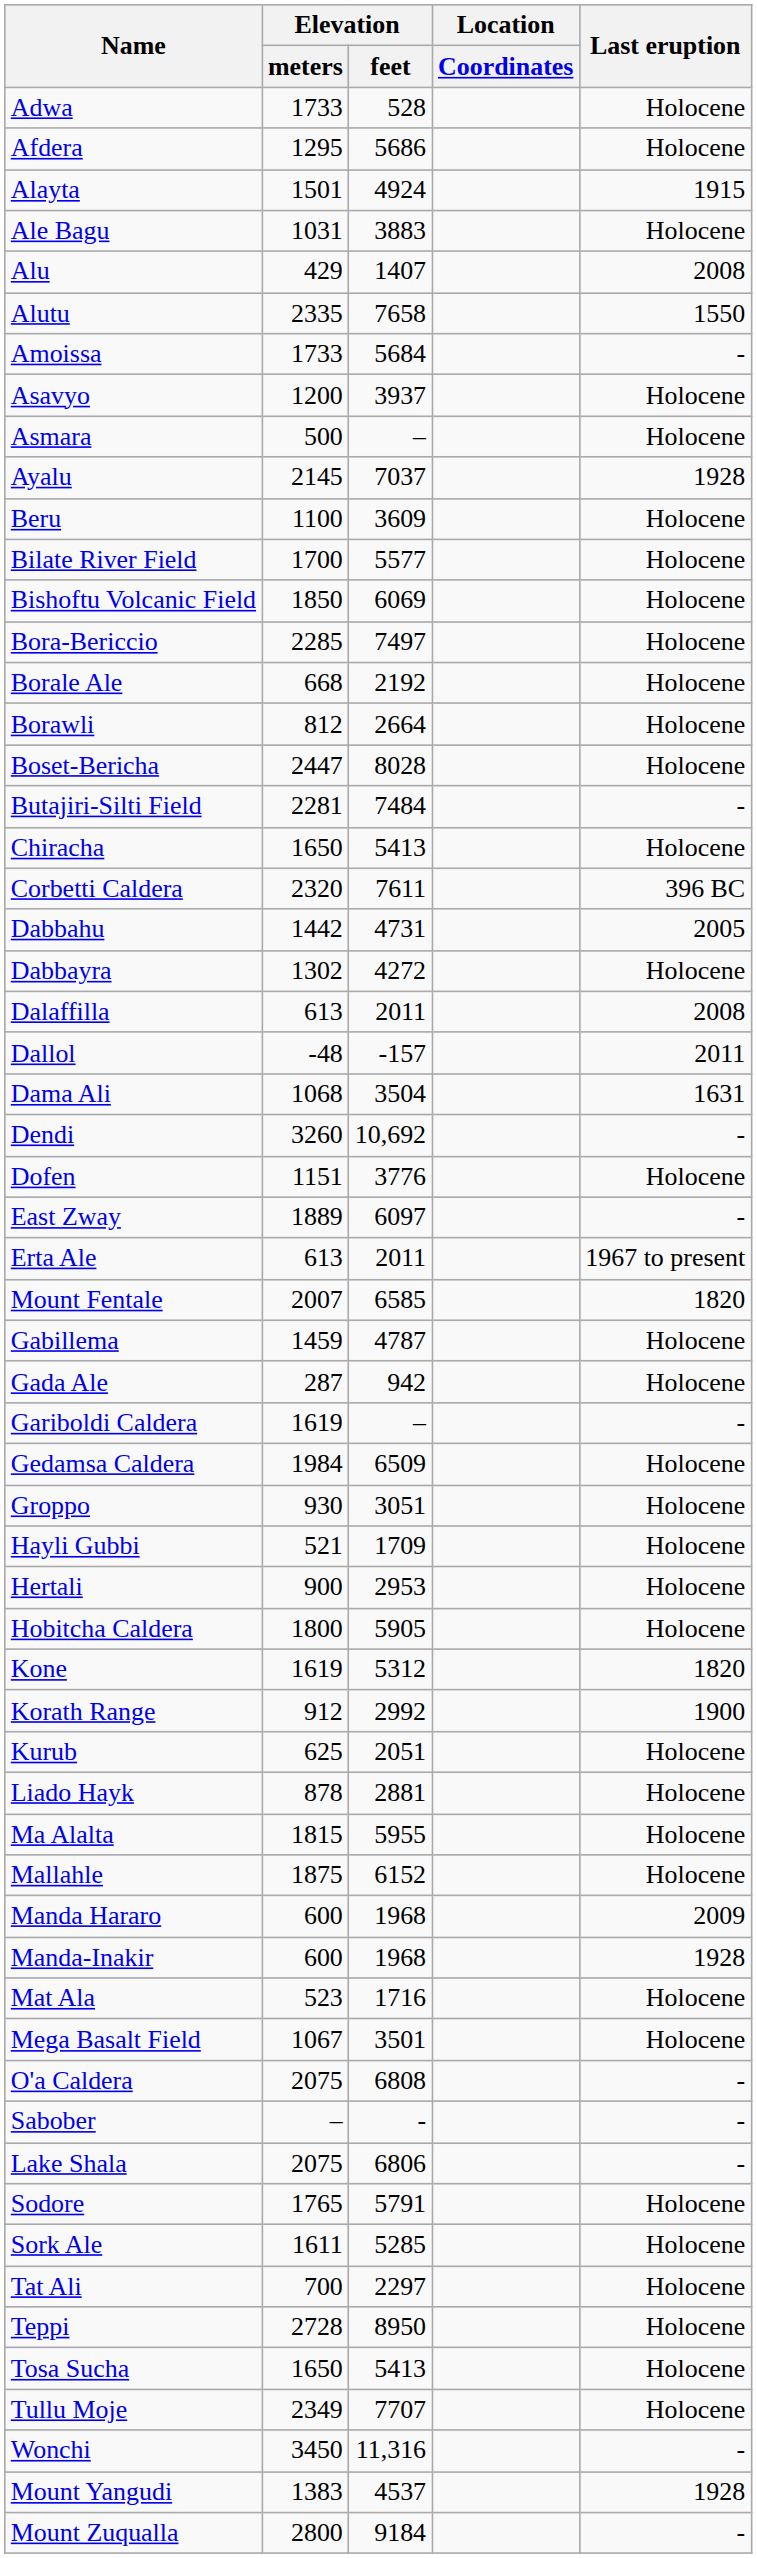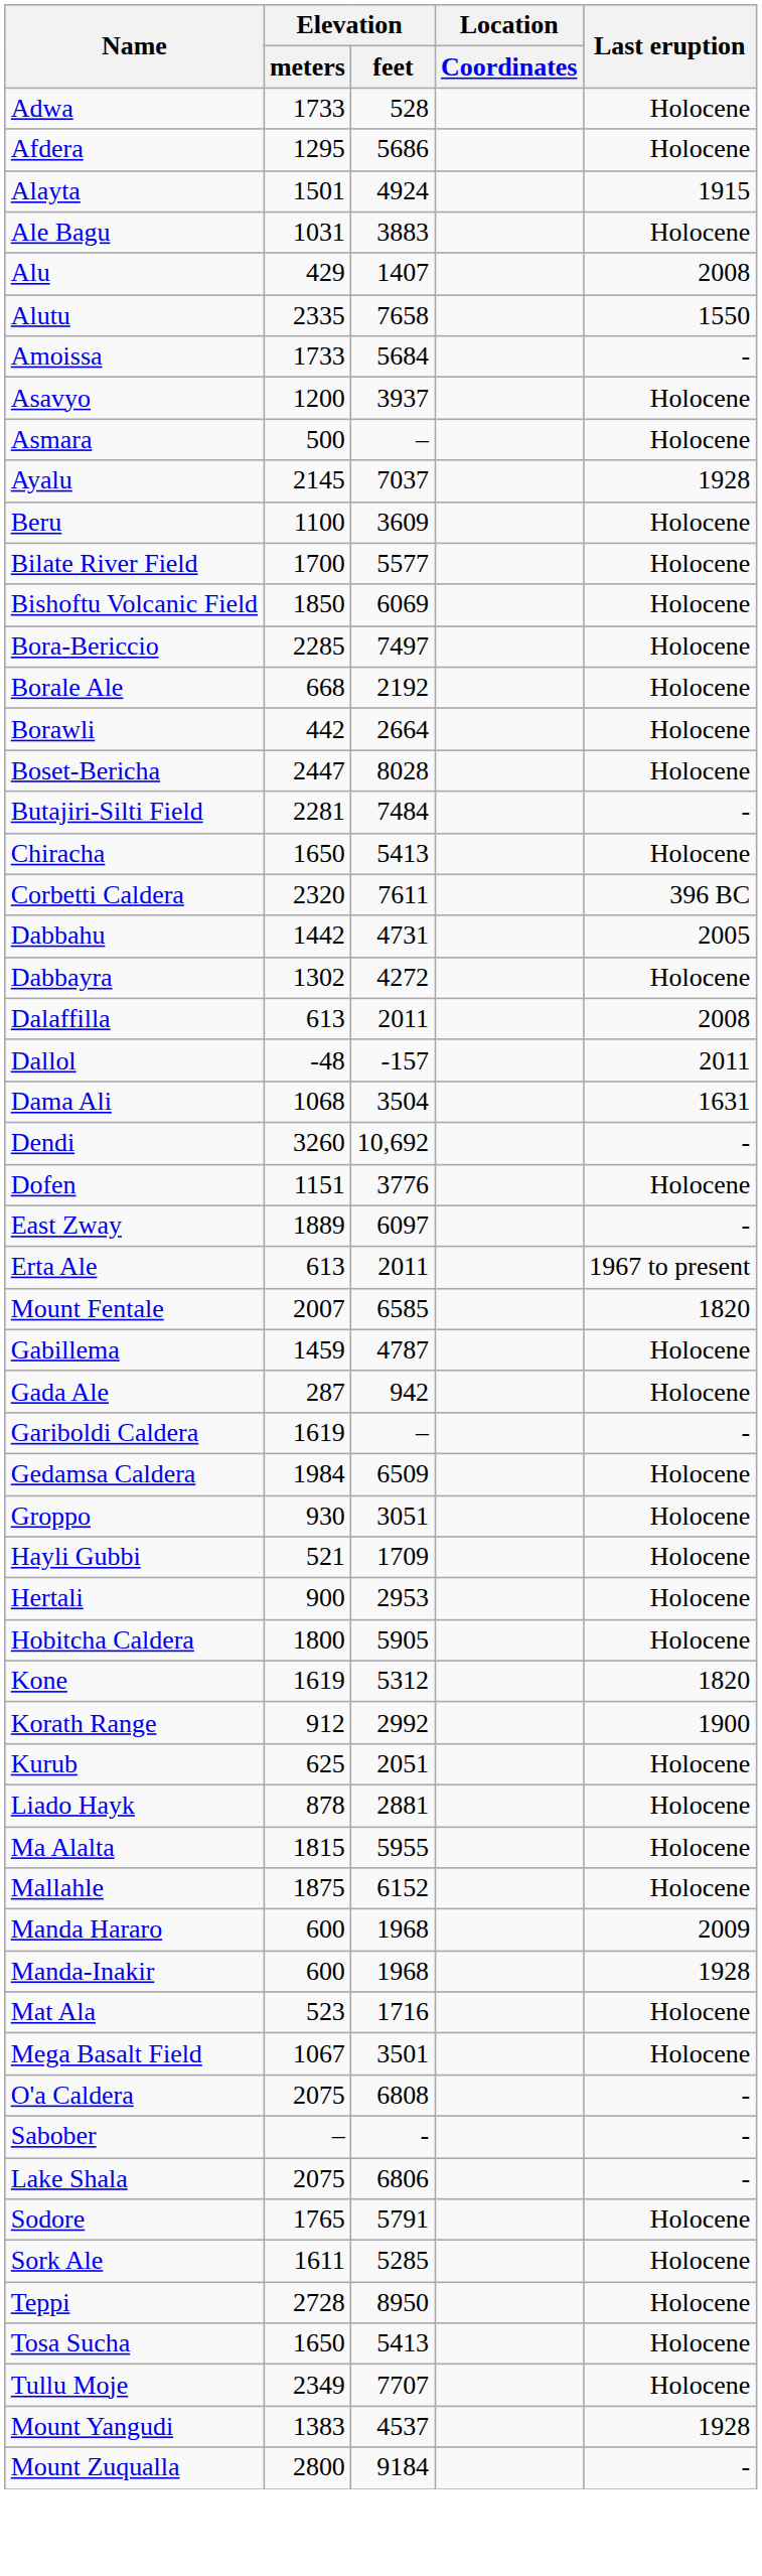Borawli | Elevation / meters: 812 -> 442
- row: Tat Ali | 700 | 2297 | Holocene
- row: Wonchi | 3450 | 11,316 | -
